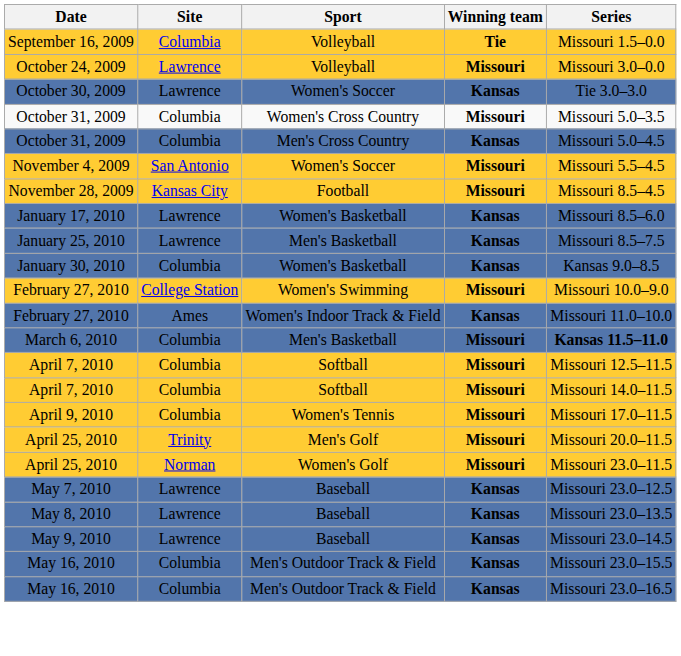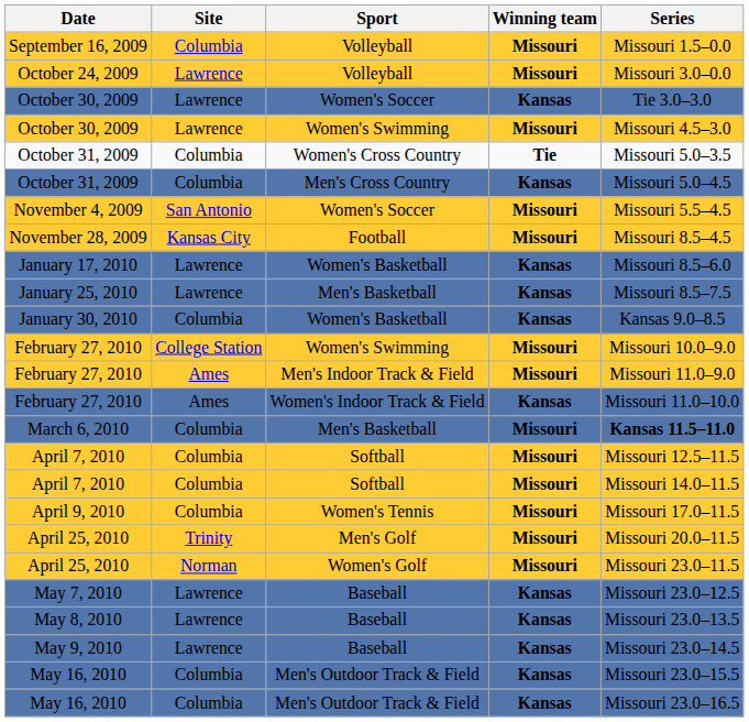September 16, 2009 | Winning team: Tie -> Missouri
+ row: October 30, 2009 | Lawrence | Women's Swimming | Missouri | Missouri 4.5–3.0
October 31, 2009 / Women's Cross Country | Winning team: Missouri -> Tie
+ row: February 27, 2010 | Ames | Men's Indoor Track & Field | Missouri | Missouri 11.0–9.0
